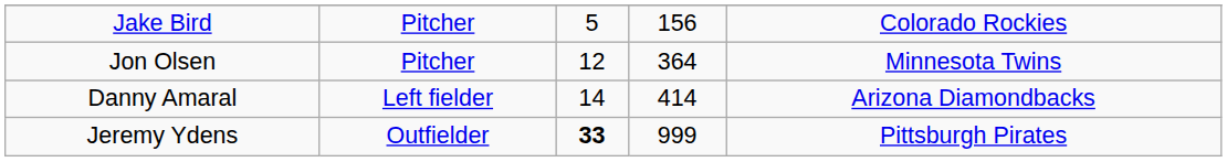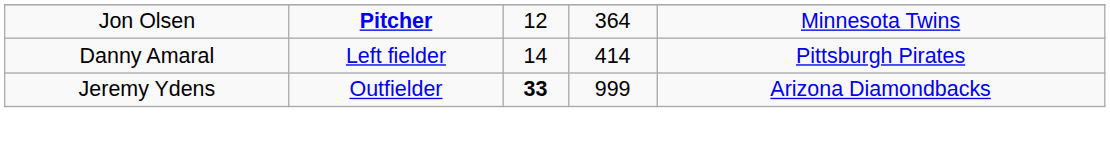- row: Jake Bird | Pitcher | 5 | 156 | Colorado Rockies
Jon Olsen | column 2: normal -> bold
Danny Amaral | column 5: Arizona Diamondbacks -> Pittsburgh Pirates
Jeremy Ydens | column 5: Pittsburgh Pirates -> Arizona Diamondbacks
